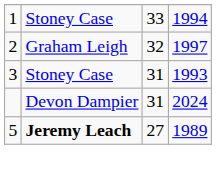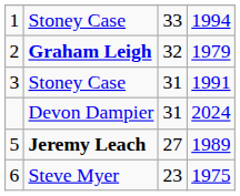2 | column 2: normal -> bold
2 | column 4: 1997 -> 1979
3 | column 4: 1993 -> 1991
+ row: 6 | Steve Myer | 23 | 1975
